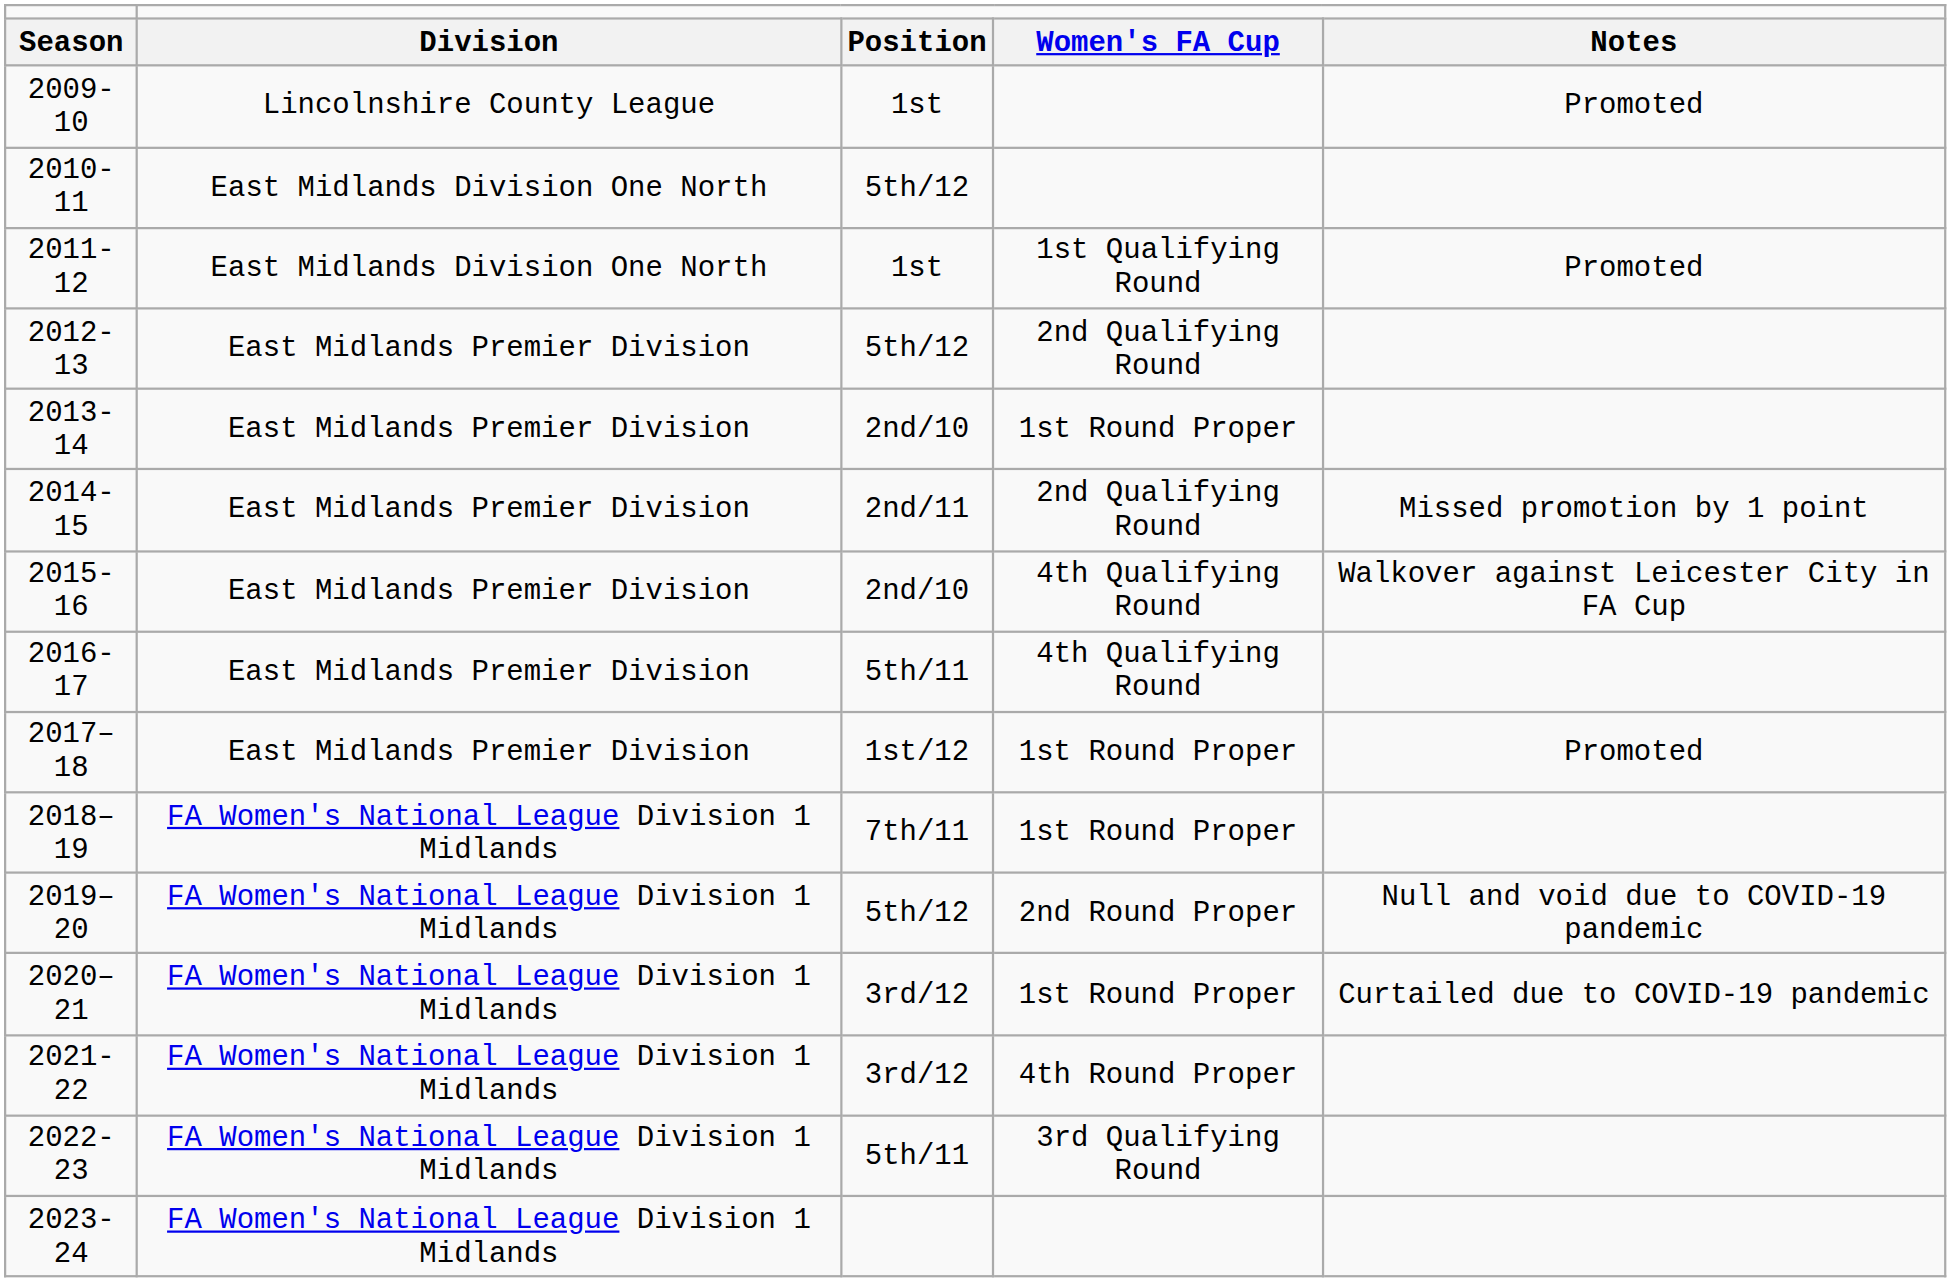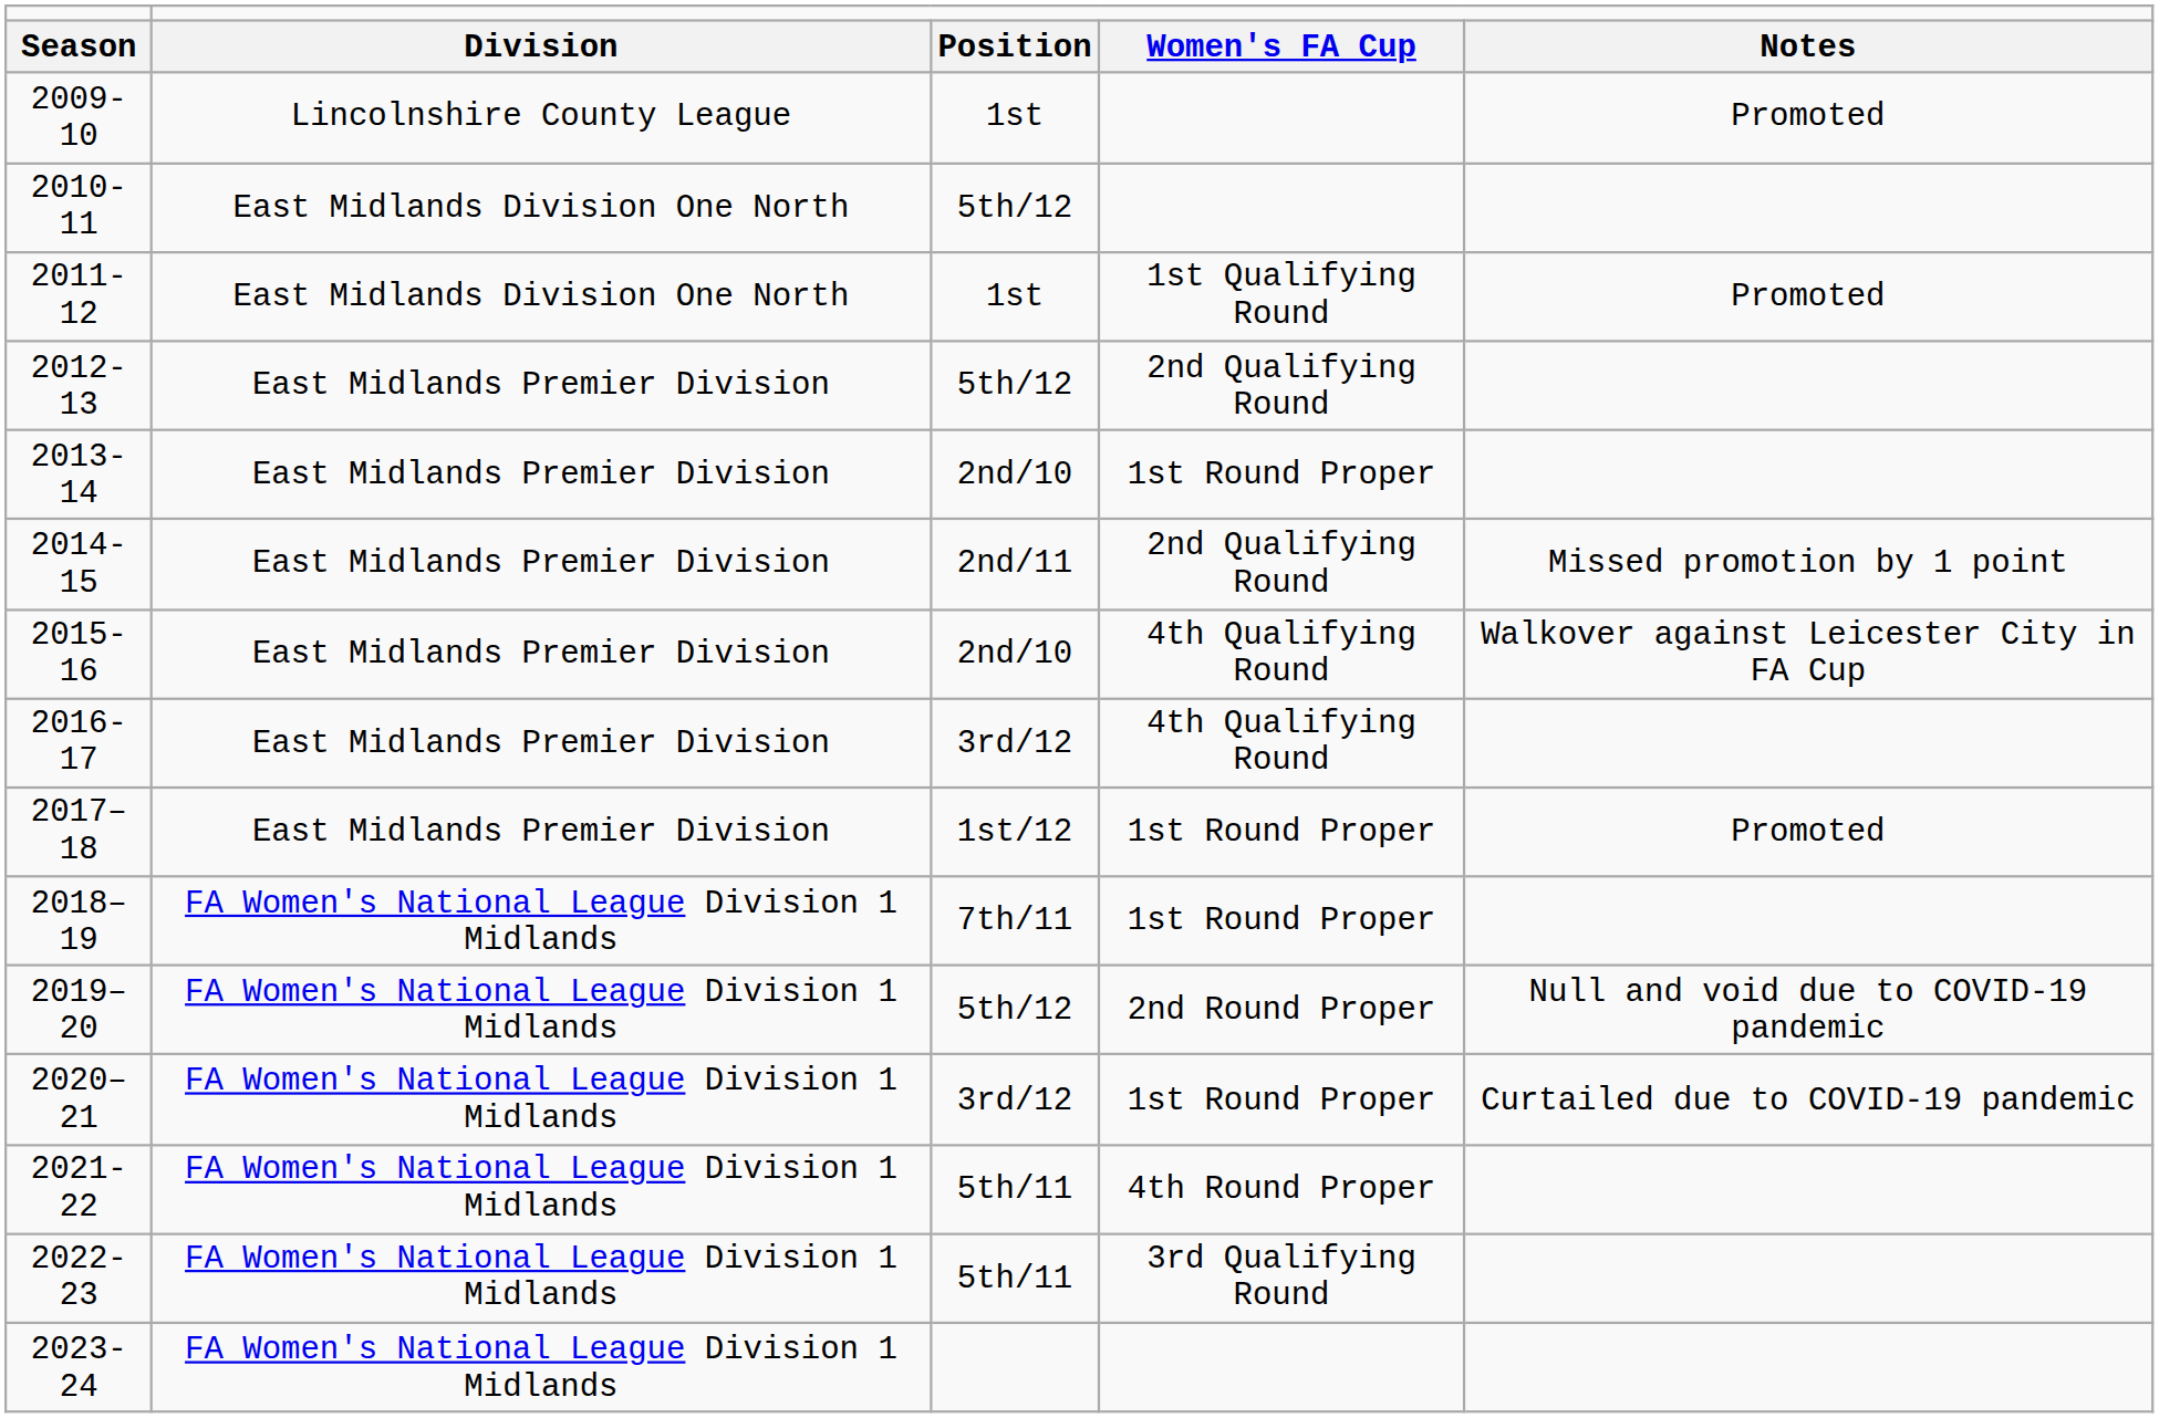2016-17 | column 3: 5th/11 -> 3rd/12
2021-22 | column 3: 3rd/12 -> 5th/11
